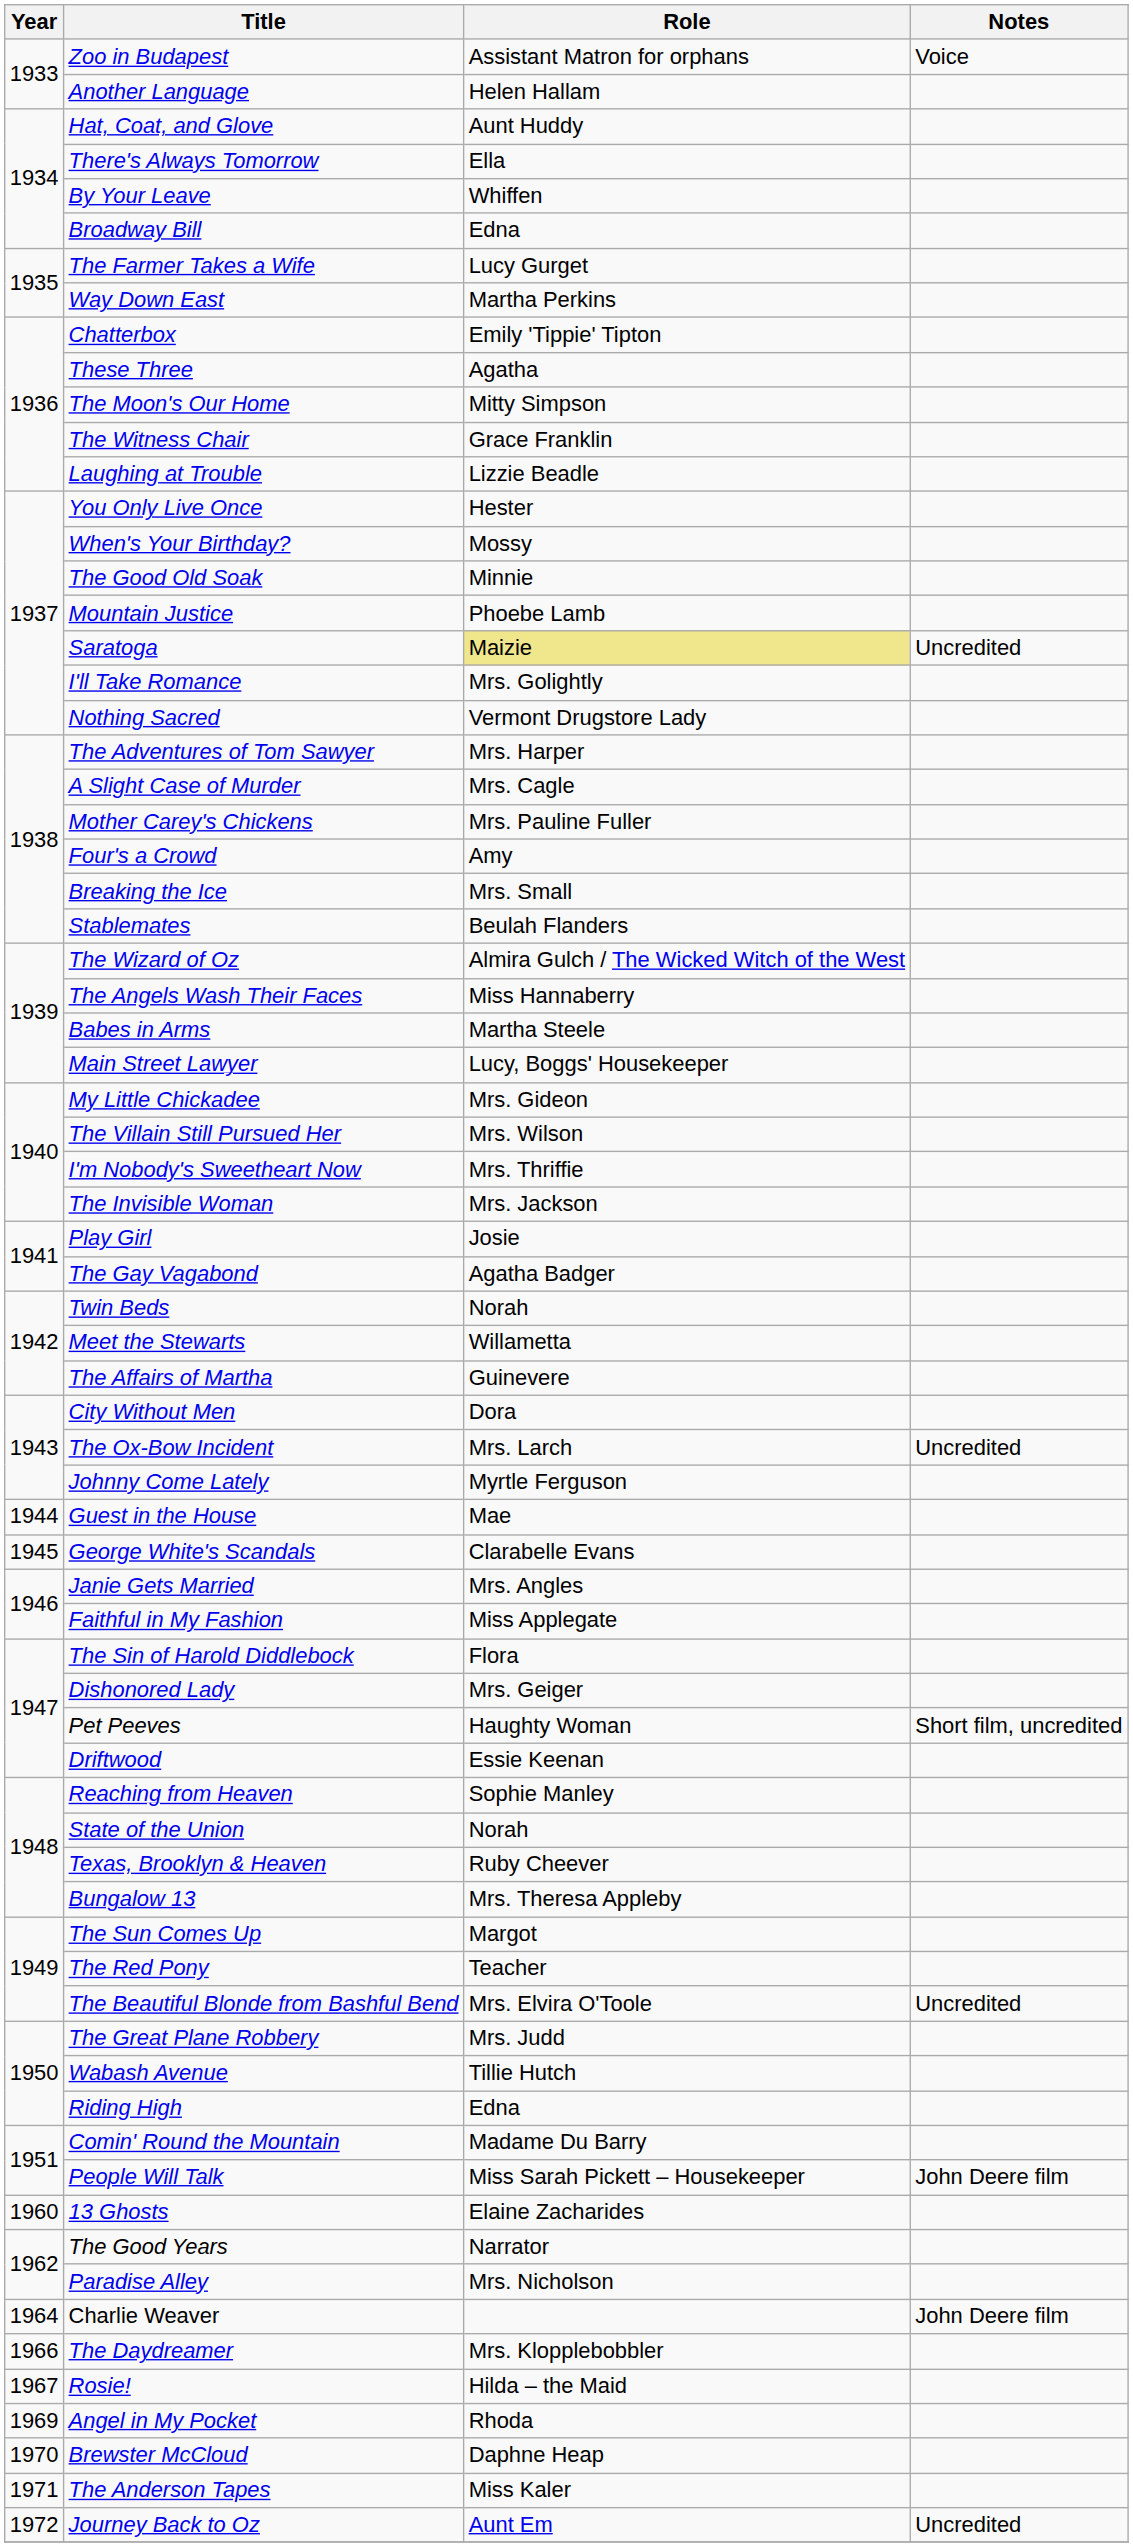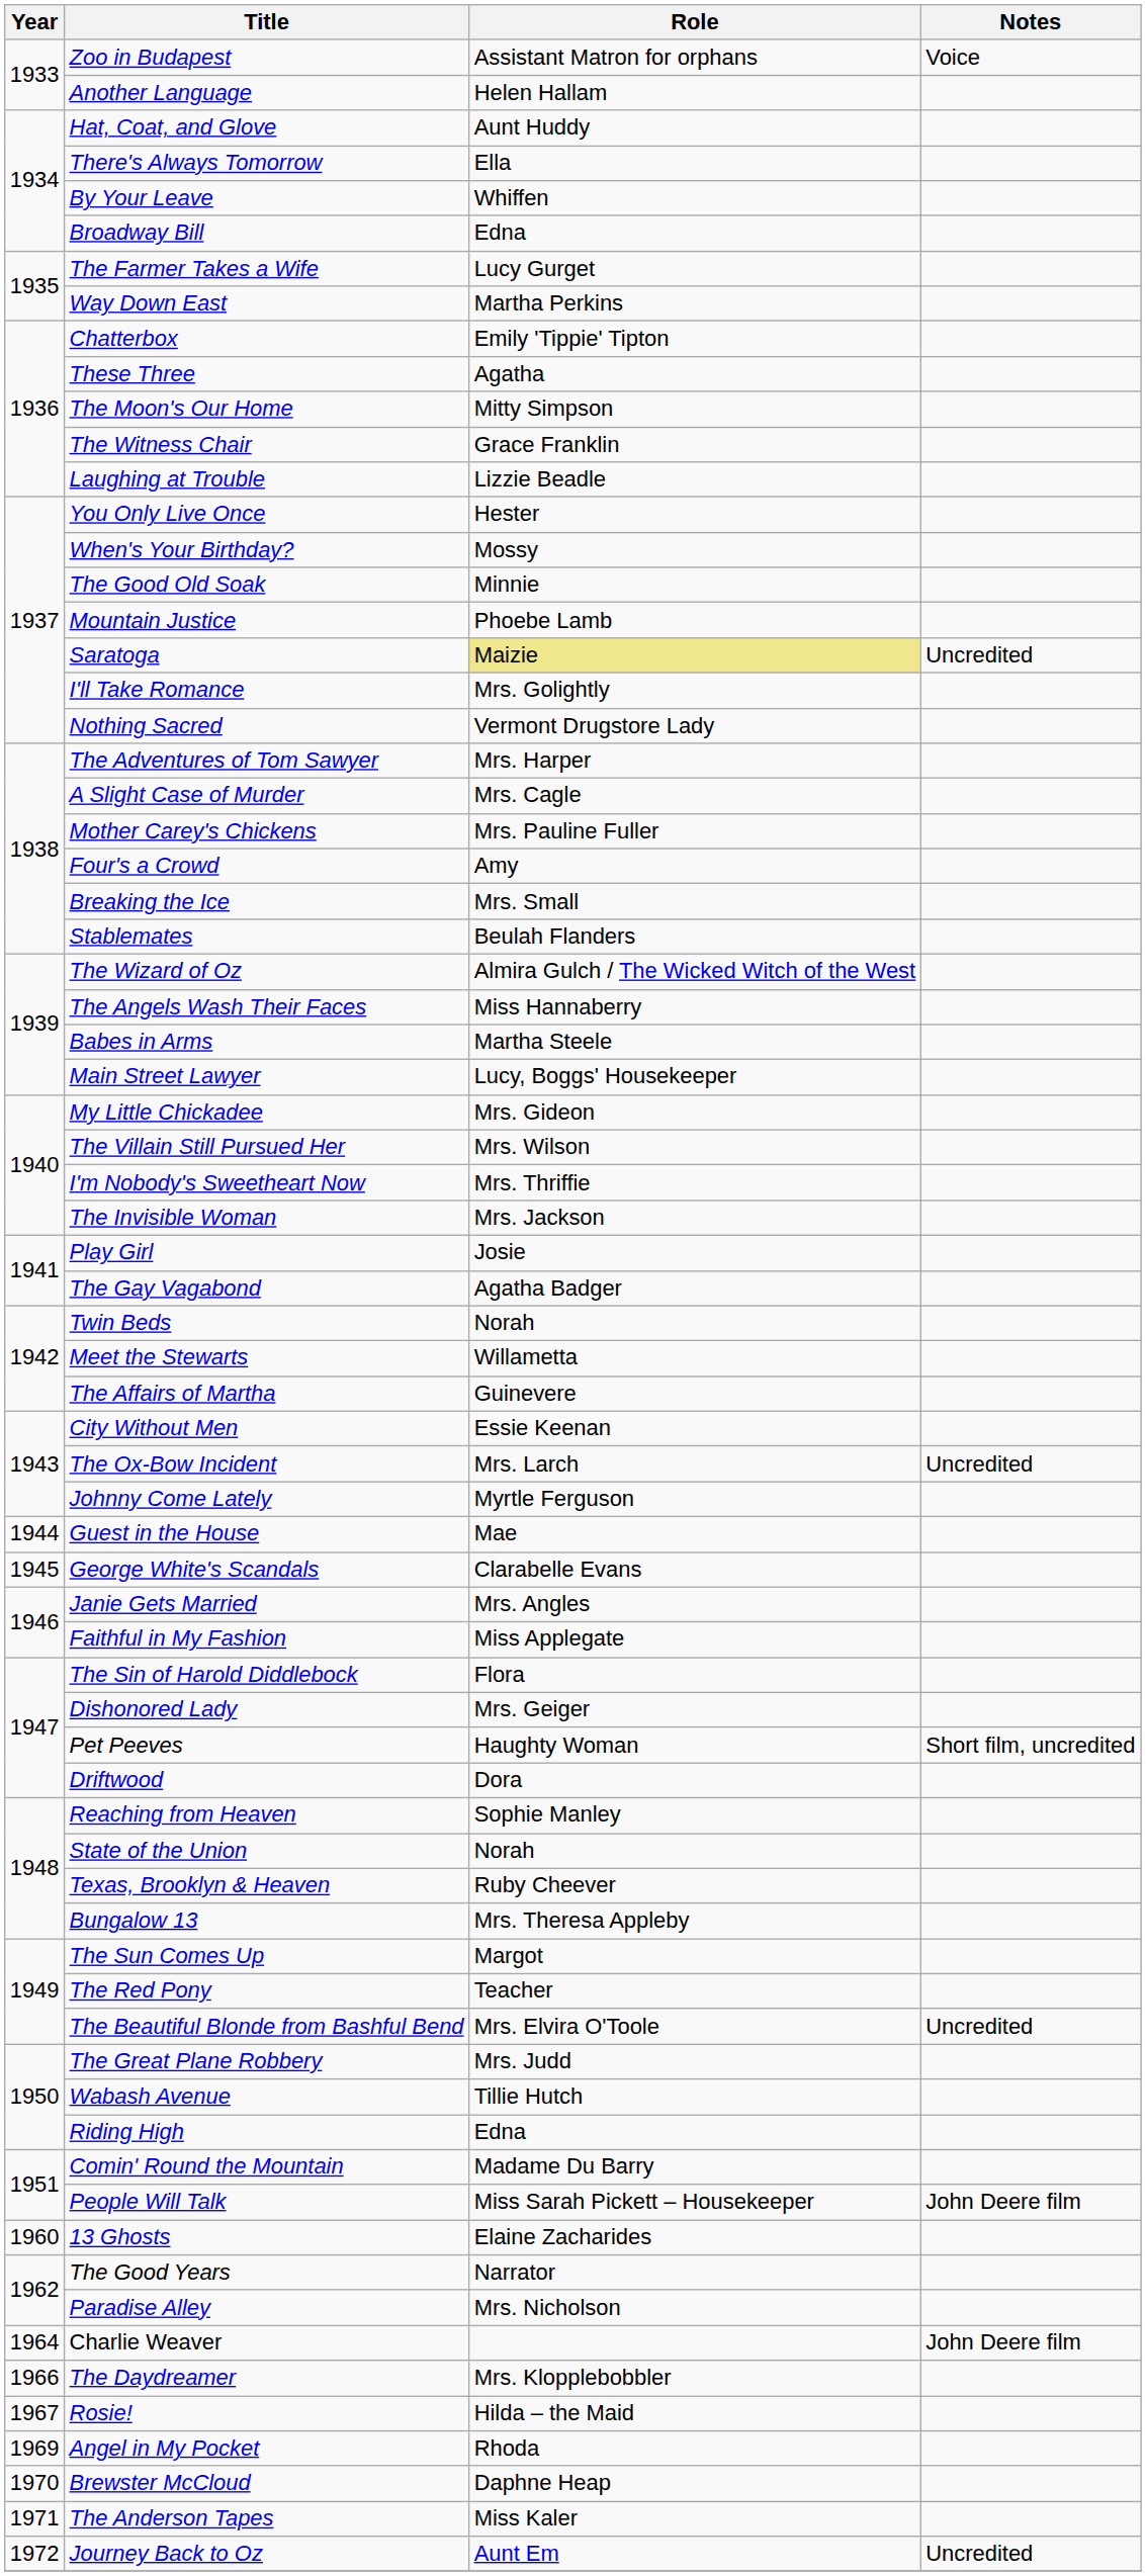City Without Men | Role: Dora -> Essie Keenan
Driftwood | Role: Essie Keenan -> Dora
